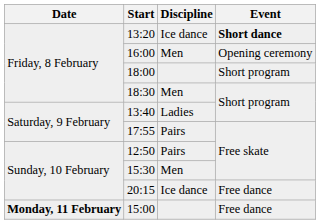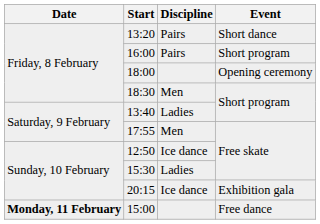13:20 | Discipline: Ice dance -> Pairs
13:20 | Event: bold -> normal
16:00 | Discipline: Men -> Pairs
16:00 | Event: Opening ceremony -> Short program
18:00 | Event: Short program -> Opening ceremony
17:55 | Discipline: Pairs -> Men
12:50 | Discipline: Pairs -> Ice dance
15:30 | Discipline: Men -> Ladies
20:15 | Event: Free dance -> Exhibition gala
